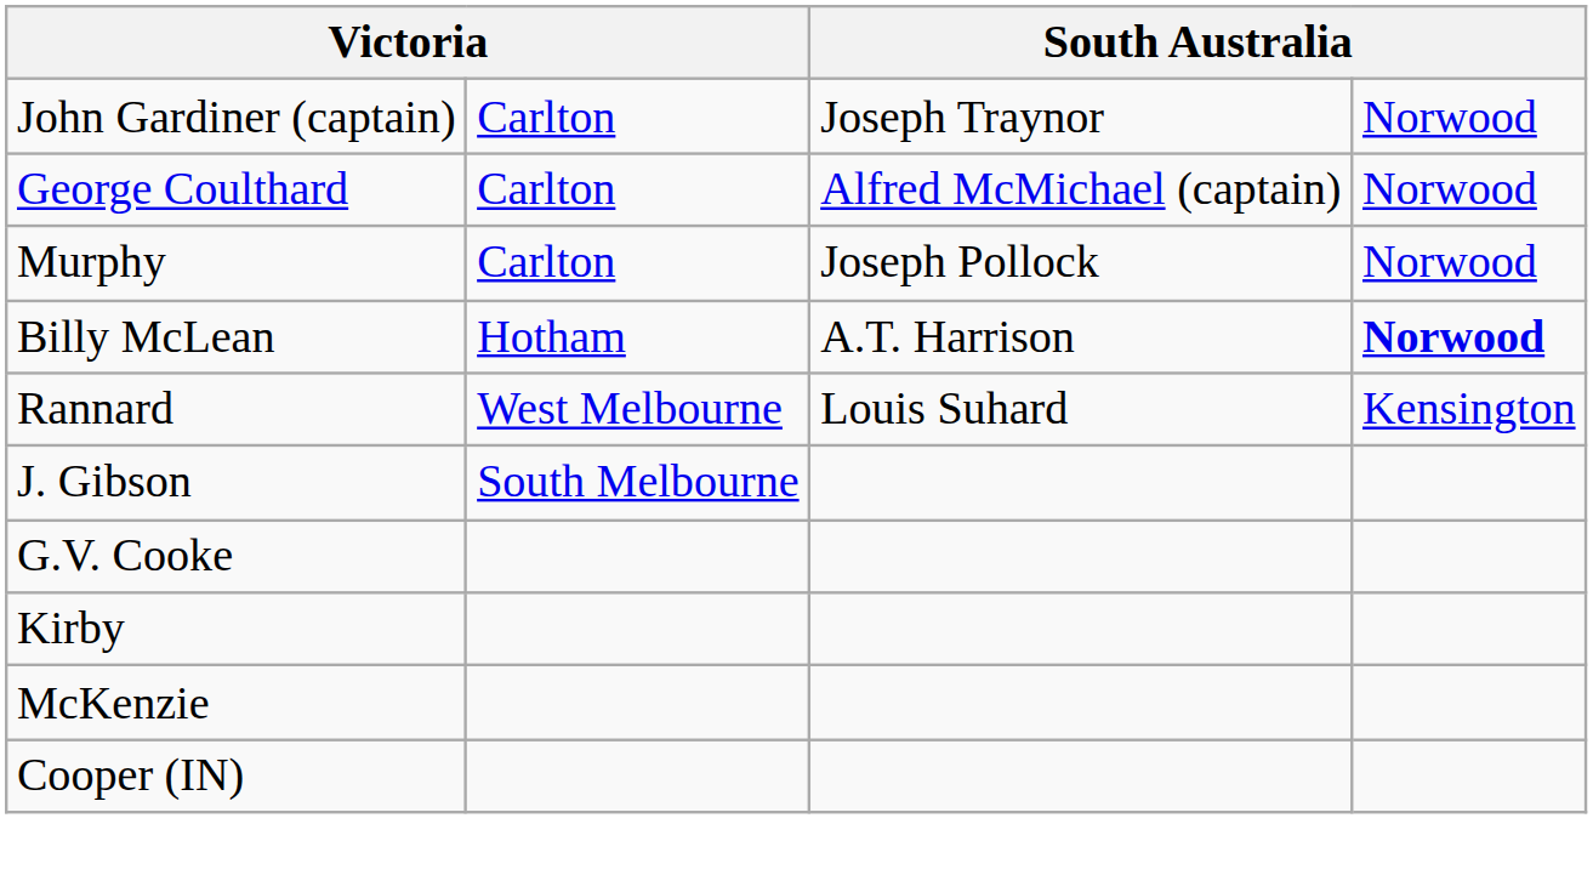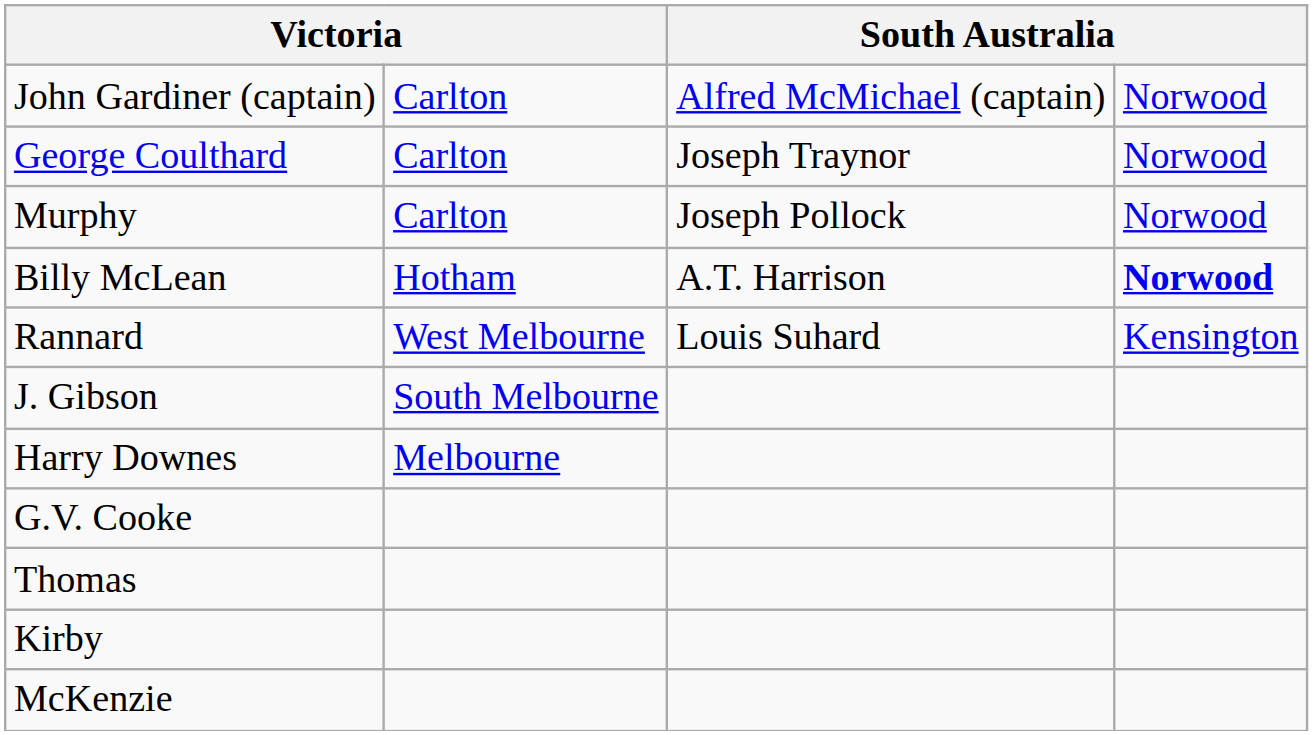John Gardiner (captain) | column 3: Joseph Traynor -> Alfred McMichael (captain)
George Coulthard | column 3: Alfred McMichael (captain) -> Joseph Traynor
+ row: Harry Downes | Melbourne
+ row: Thomas
- row: Cooper (IN)
